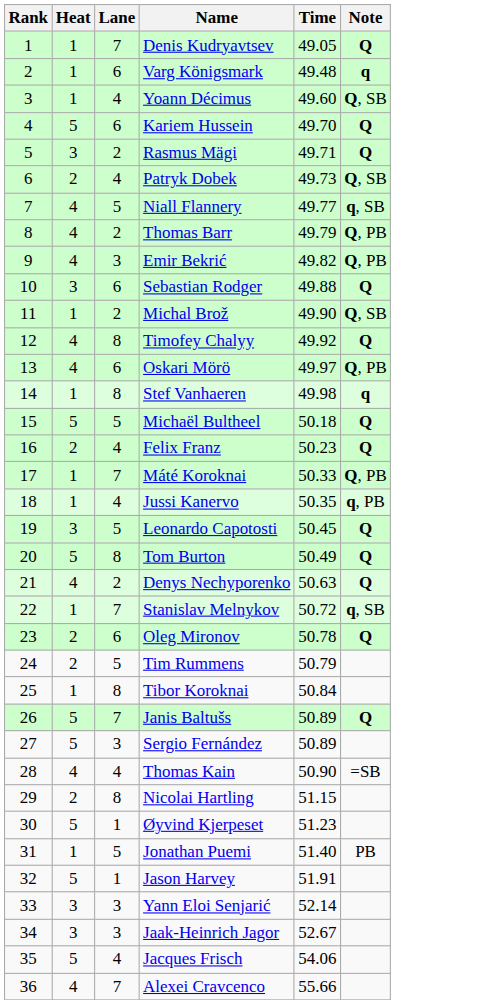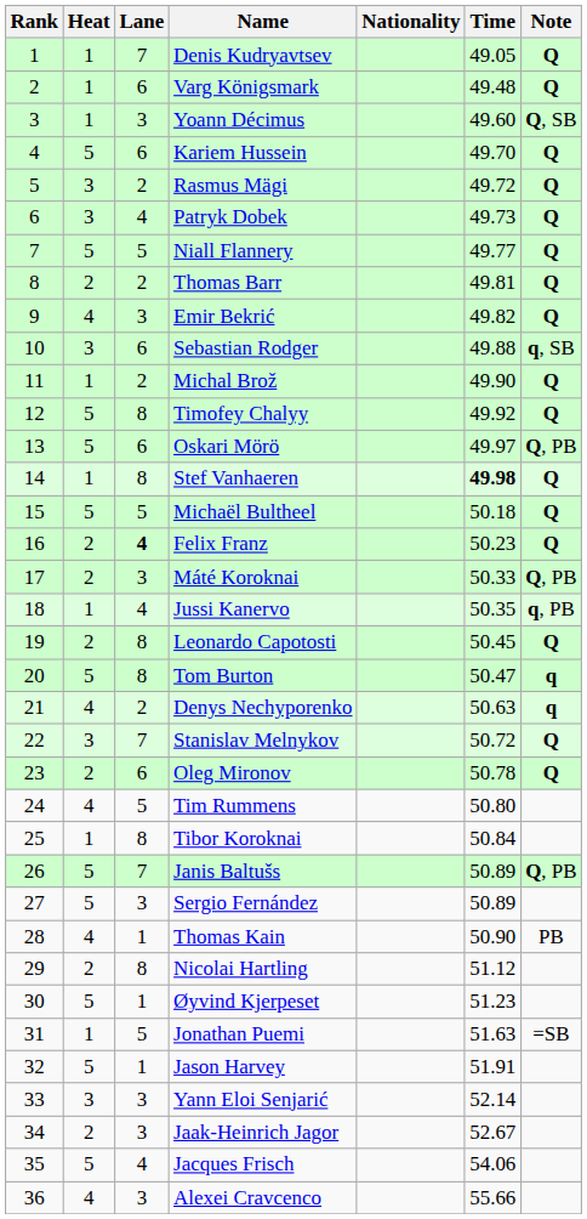+ column: Nationality
Varg Königsmark | Note: q -> Q
Yoann Décimus | Lane: 4 -> 3
Rasmus Mägi | Time: 49.71 -> 49.72
Patryk Dobek | Heat: 2 -> 3
Patryk Dobek | Note: Q, SB -> Q
Niall Flannery | Heat: 4 -> 5
Niall Flannery | Note: q, SB -> Q
Thomas Barr | Heat: 4 -> 2
Thomas Barr | Time: 49.79 -> 49.81
Thomas Barr | Note: Q, PB -> Q
Emir Bekrić | Note: Q, PB -> Q
Sebastian Rodger | Note: Q -> q, SB
Michal Brož | Note: Q, SB -> Q
Timofey Chalyy | Heat: 4 -> 5
Oskari Mörö | Heat: 4 -> 5
Stef Vanhaeren | Time: normal -> bold
Stef Vanhaeren | Note: q -> Q
Felix Franz | Lane: normal -> bold
Máté Koroknai | Heat: 1 -> 2
Máté Koroknai | Lane: 7 -> 3
Leonardo Capotosti | Heat: 3 -> 2
Leonardo Capotosti | Lane: 5 -> 8
Tom Burton | Time: 50.49 -> 50.47
Tom Burton | Note: Q -> q
Denys Nechyporenko | Note: Q -> q
Stanislav Melnykov | Heat: 1 -> 3
Stanislav Melnykov | Note: q, SB -> Q
Tim Rummens | Heat: 2 -> 4
Tim Rummens | Time: 50.79 -> 50.80
Janis Baltušs | Note: Q -> Q, PB
Thomas Kain | Lane: 4 -> 1
Thomas Kain | Note: =SB -> PB
Nicolai Hartling | Time: 51.15 -> 51.12
Jonathan Puemi | Time: 51.40 -> 51.63
Jonathan Puemi | Note: PB -> =SB
Jaak-Heinrich Jagor | Heat: 3 -> 2
Alexei Cravcenco | Lane: 7 -> 3
